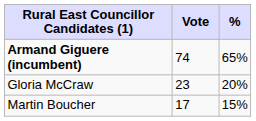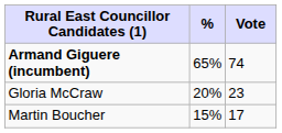columns swapped: Vote <-> %
